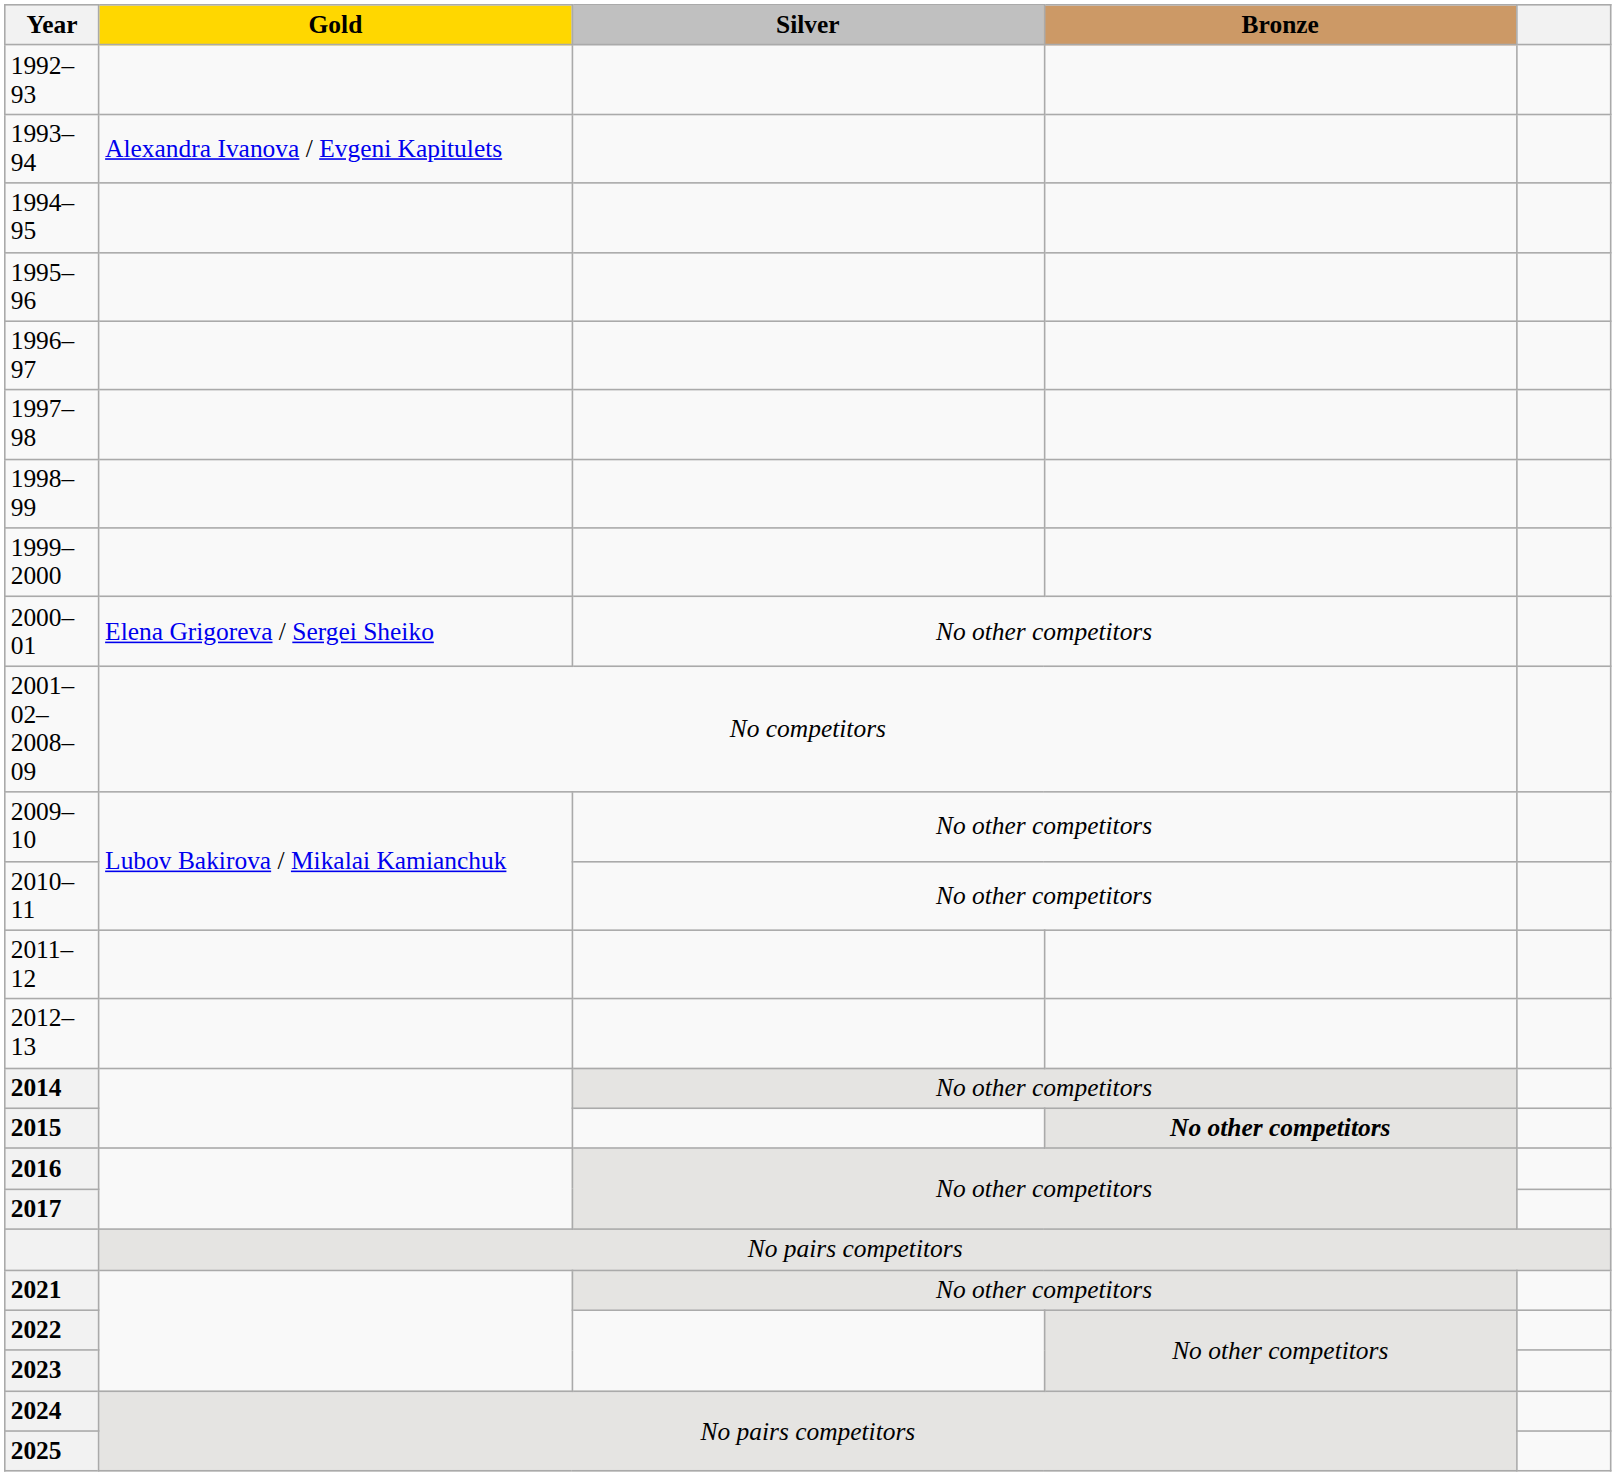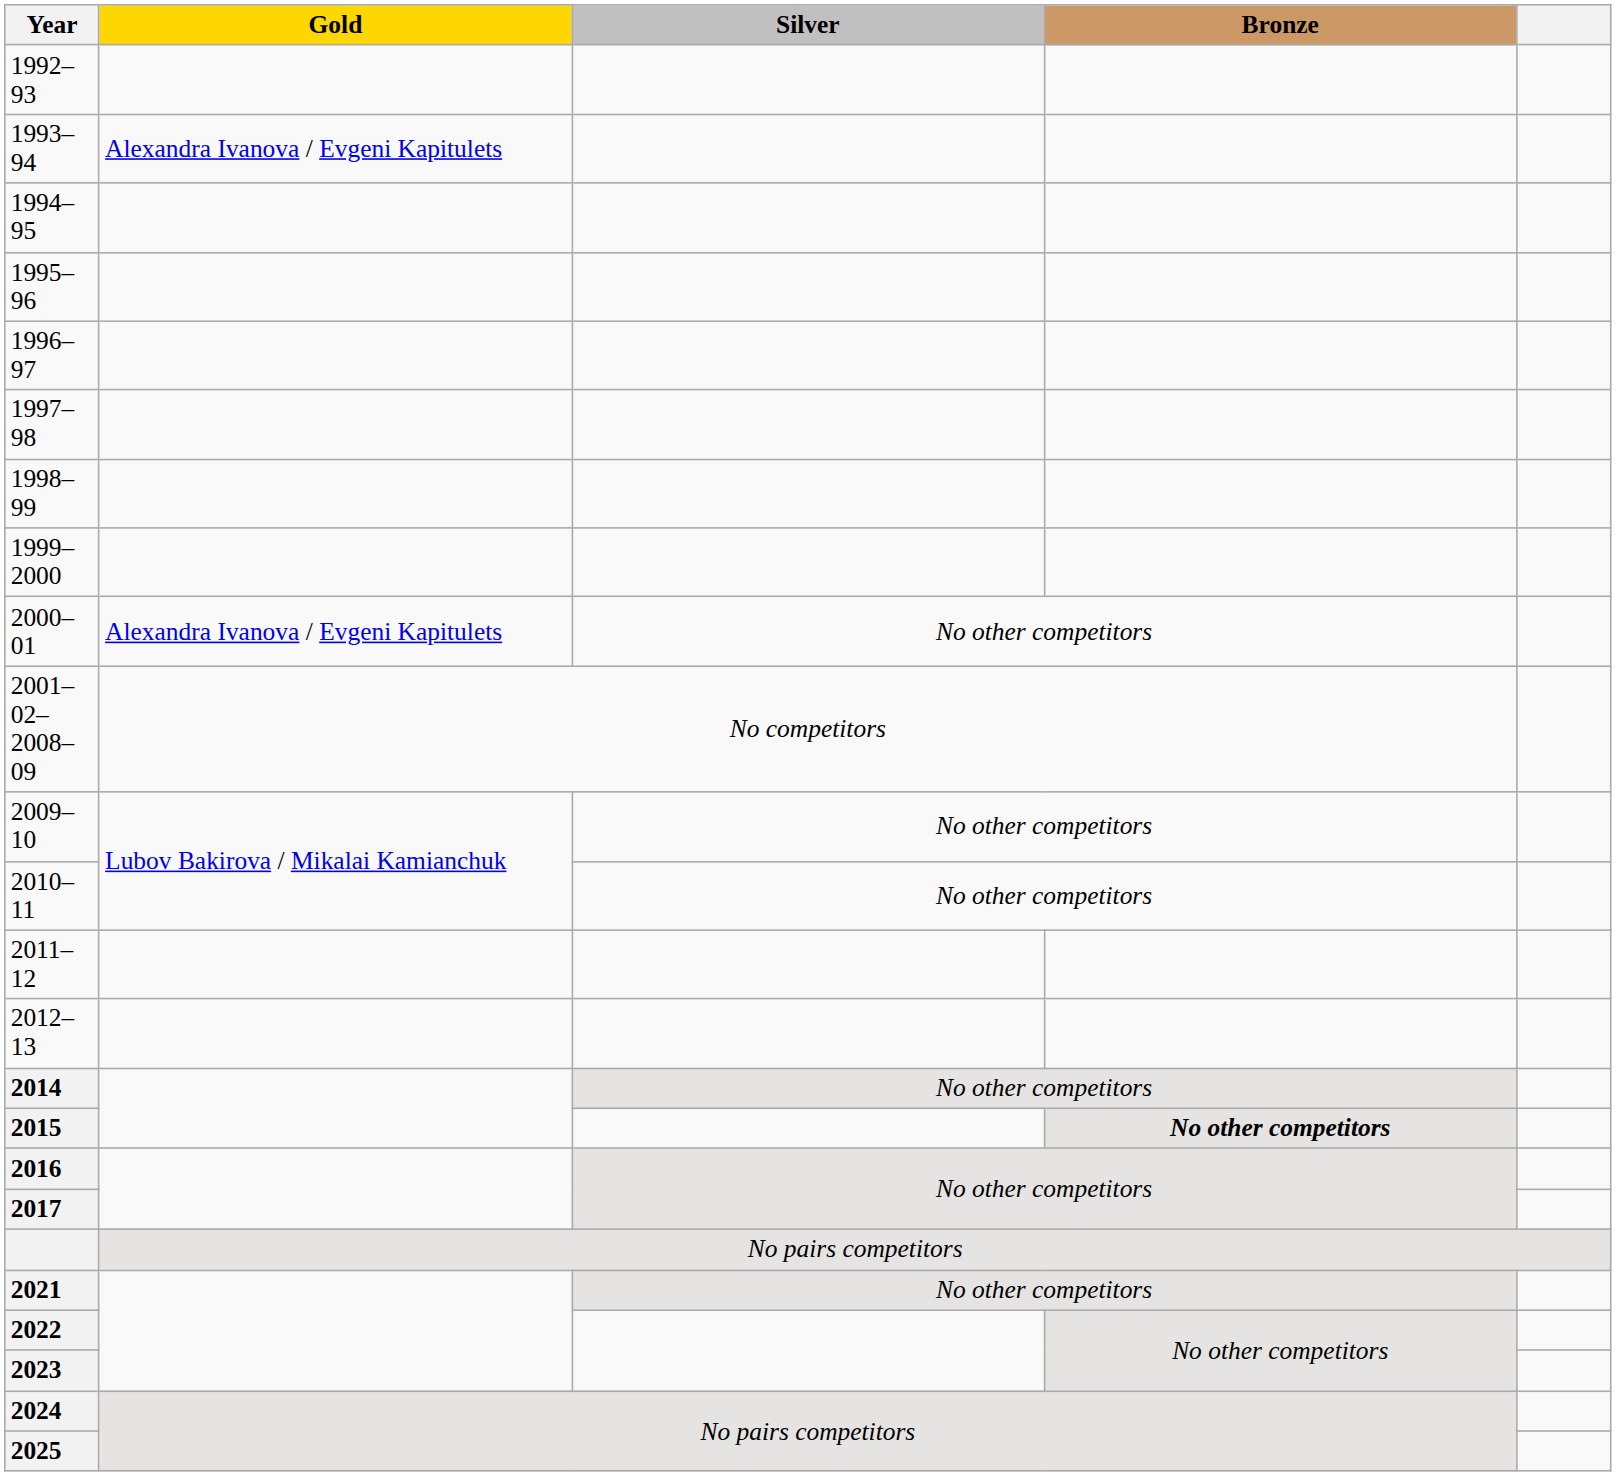2000–01 | Gold: Elena Grigoreva / Sergei Sheiko -> Alexandra Ivanova / Evgeni Kapitulets
